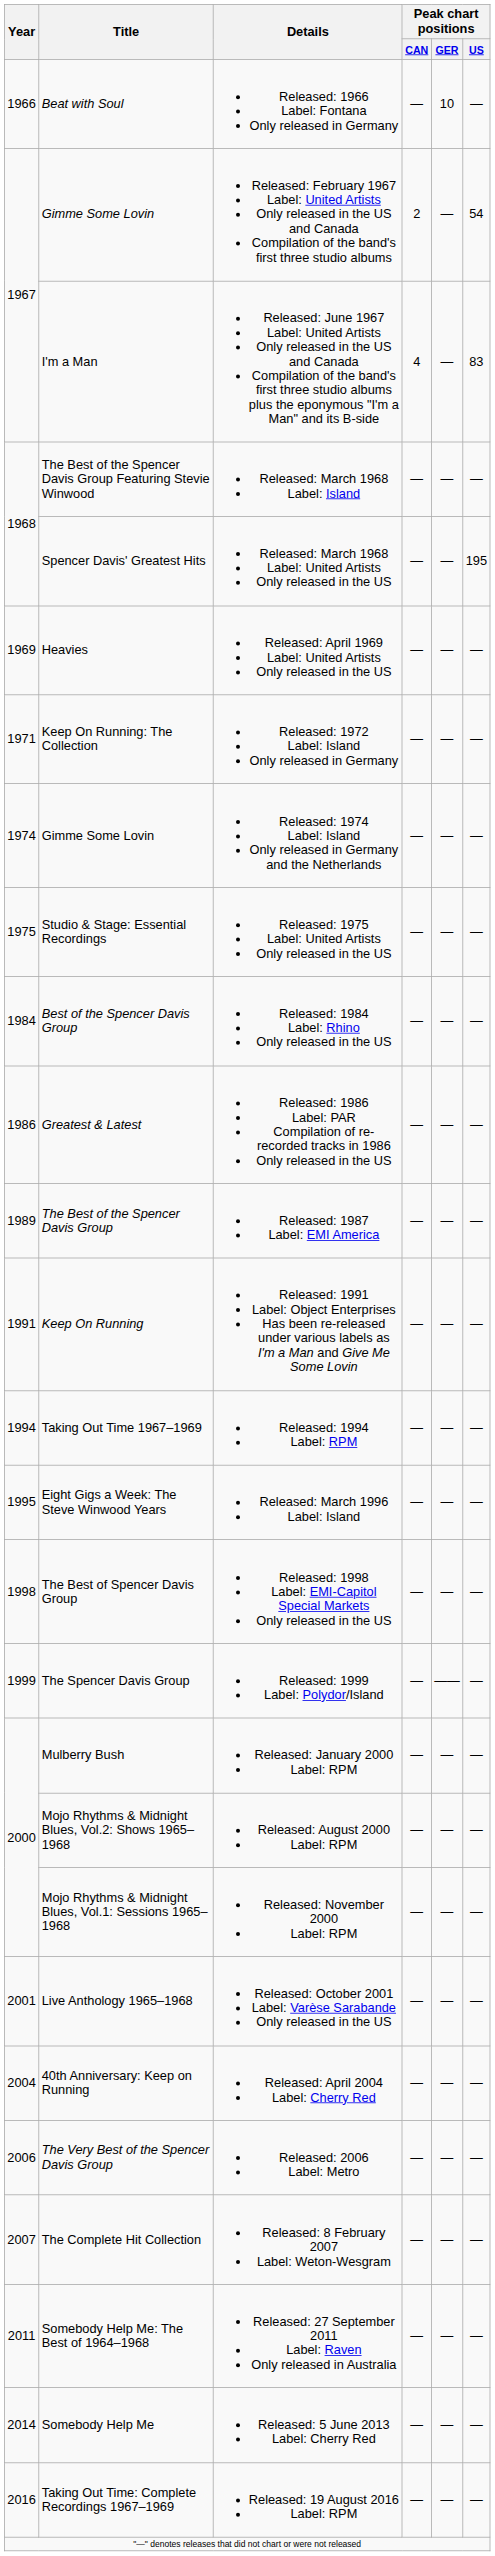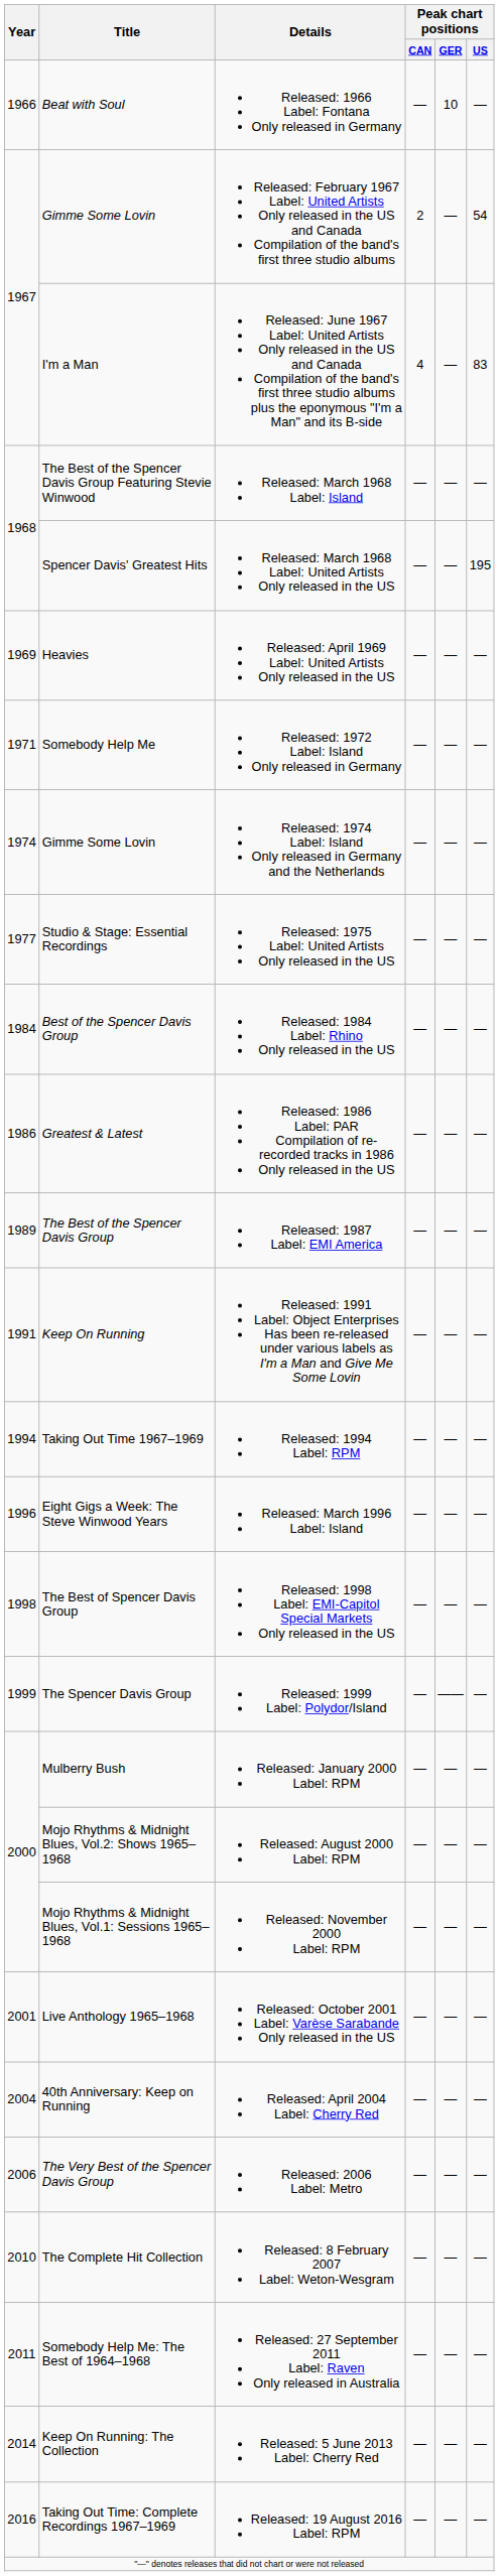Released: 1972 Label: Island Only released in Germany | Title: Keep On Running: The Collection -> Somebody Help Me
Released: 1975 Label: United Artists Only released in the US | Year: 1975 -> 1977
Released: March 1996 Label: Island | Year: 1995 -> 1996
Released: 8 February 2007 Label: Weton-Wesgram | Year: 2007 -> 2010
Released: 5 June 2013 Label: Cherry Red | Title: Somebody Help Me -> Keep On Running: The Collection
